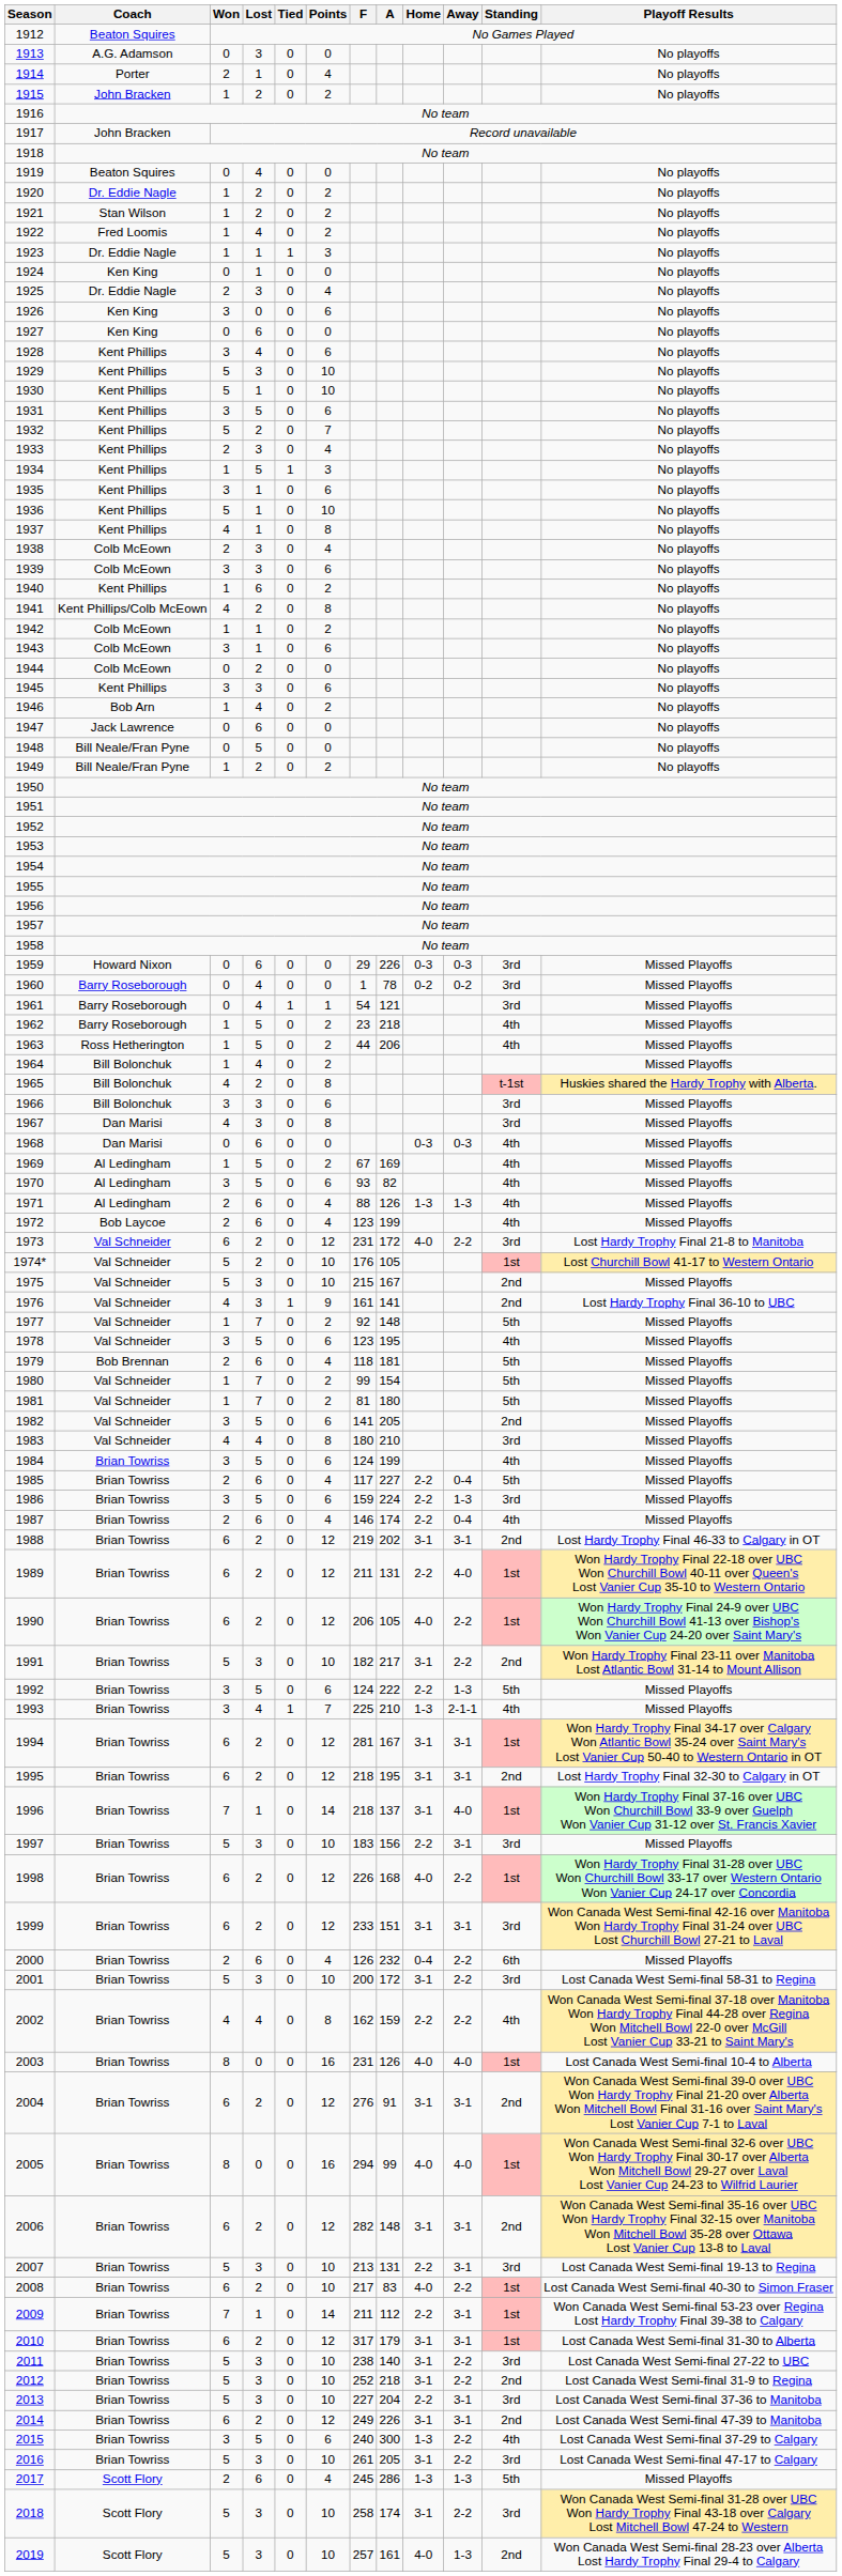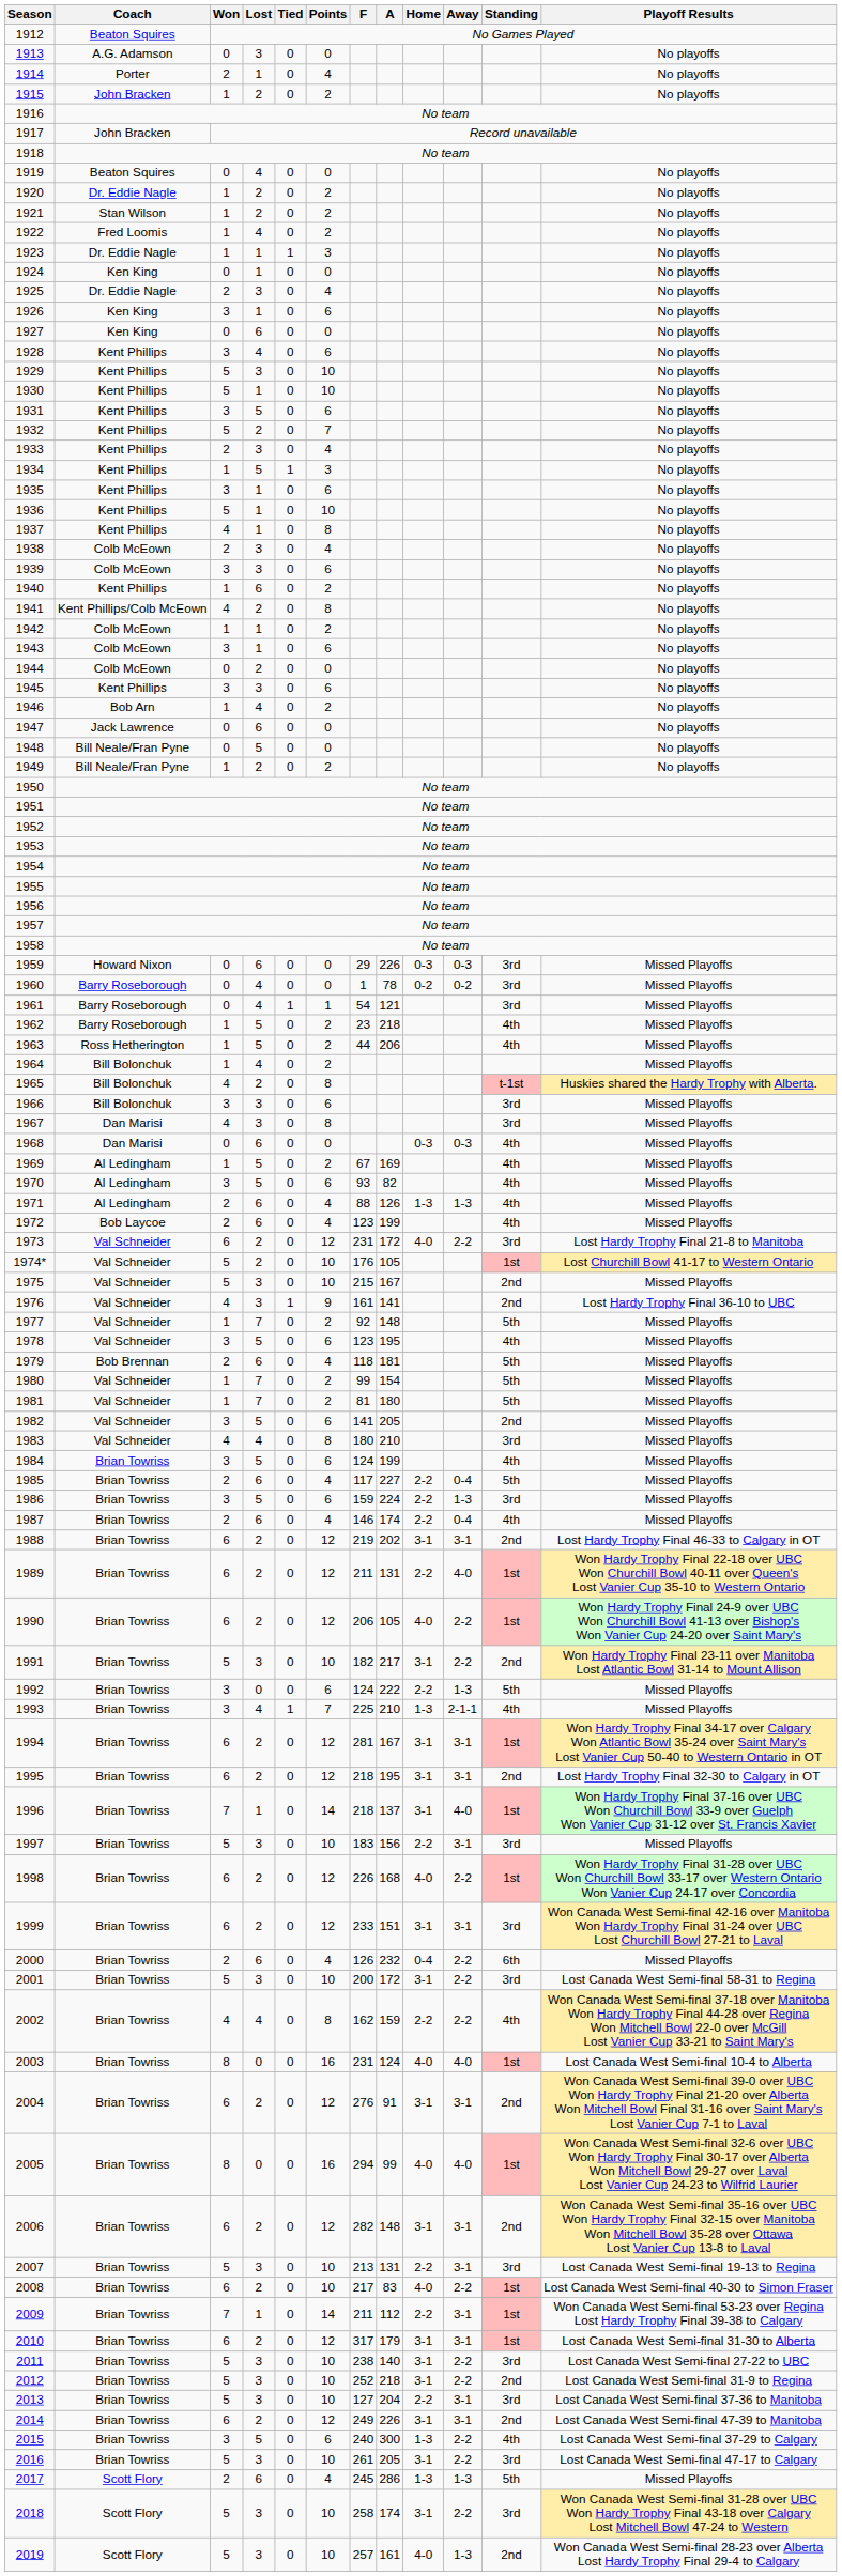1926 | Lost: 0 -> 1
1992 | Lost: 5 -> 0
2003 | A: 126 -> 124
2013 | F: 227 -> 127
